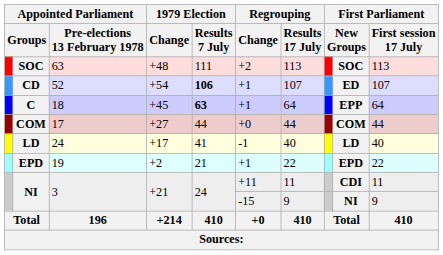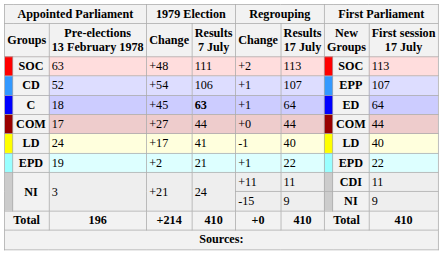CD | 1979 Election / Results 7 July: bold -> normal
CD | column 9: ED -> EPP
C | column 9: EPP -> ED
